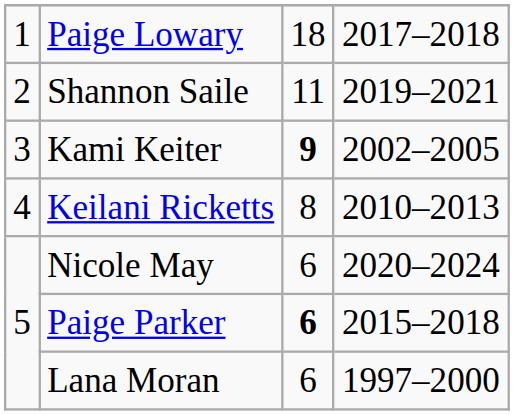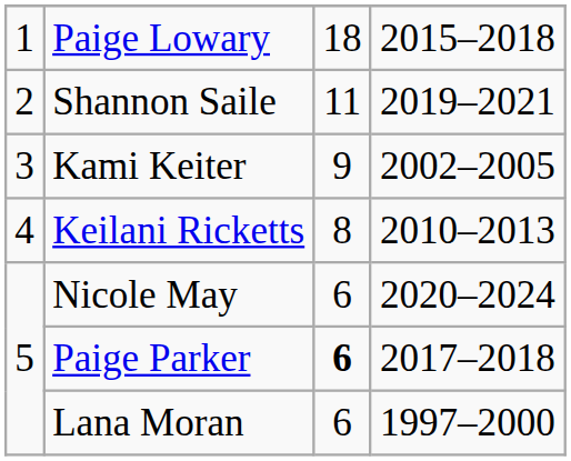Paige Lowary | column 4: 2017–2018 -> 2015–2018
Kami Keiter | column 3: bold -> normal
Paige Parker | column 4: 2015–2018 -> 2017–2018
